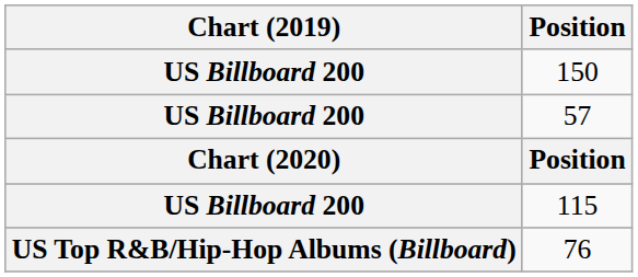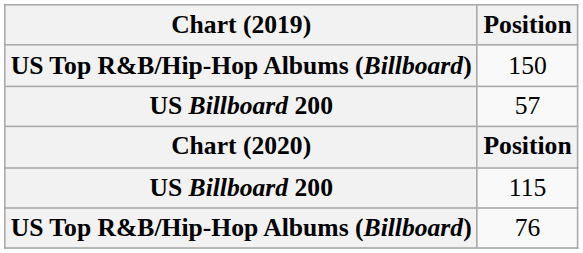150 | Chart (2019): US Billboard 200 -> US Top R&B/Hip-Hop Albums (Billboard)
